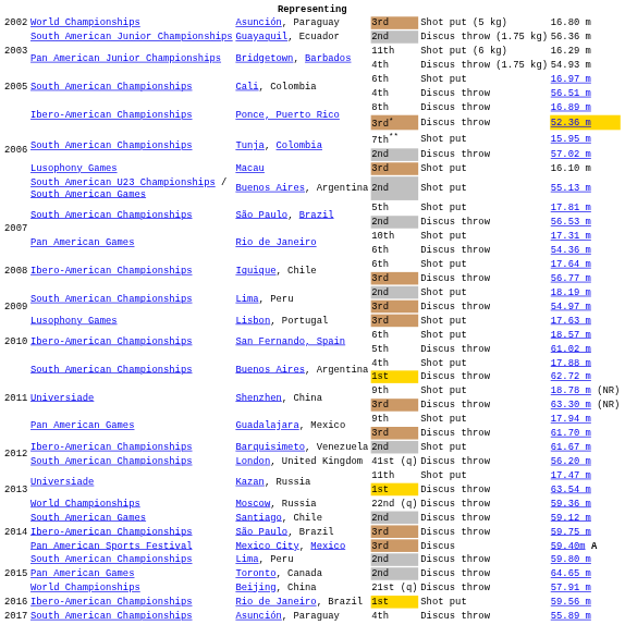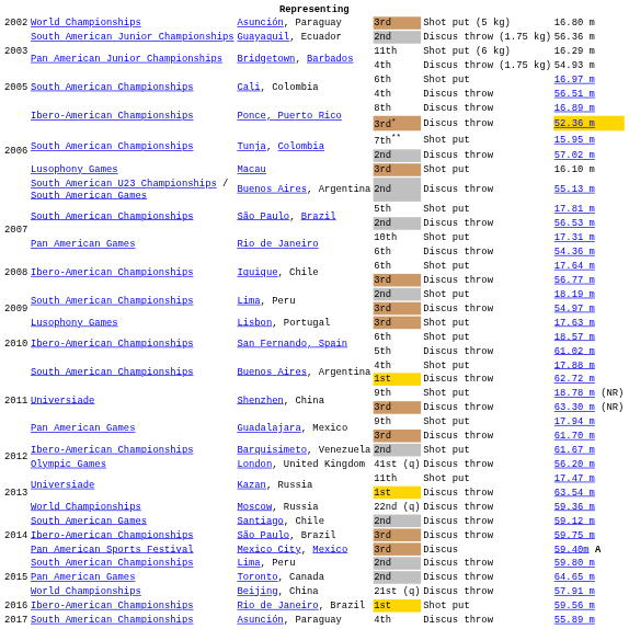Buenos Aires, Argentina / 2nd | column 5: Shot put -> Discus throw
London, United Kingdom | column 2: South American Championships -> Olympic Games
